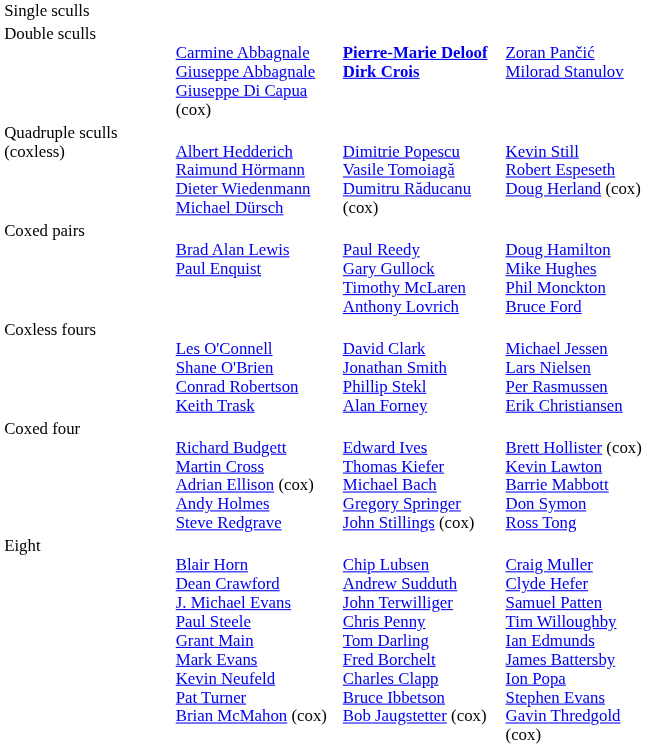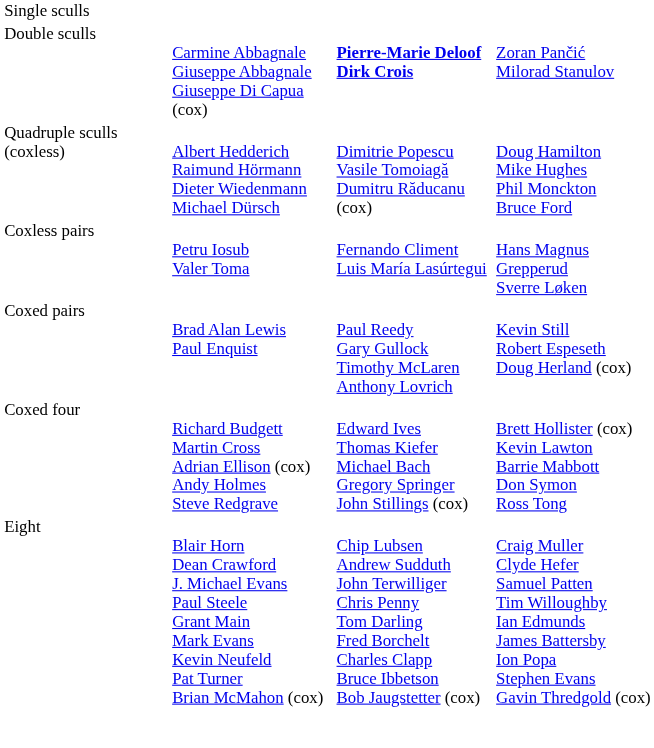Quadruple sculls (coxless) | column 4: Kevin Still Robert Espeseth Doug Herland (cox) -> Doug Hamilton Mike Hughes Phil Monckton Bruce Ford
+ row: Coxless pairs | Petru Iosub Valer Toma | Fernando Climent Luis María Lasúrtegui | Hans Magnus Grepperud Sverre Løken
Coxed pairs | column 4: Doug Hamilton Mike Hughes Phil Monckton Bruce Ford -> Kevin Still Robert Espeseth Doug Herland (cox)
- row: Coxless fours | Les O'Connell Shane O'Brien Conrad Robertson Keith Trask | David Clark Jonathan Smith Phillip Stekl Alan Forney | Michael Jessen Lars Nielsen Per Rasmussen Erik Christiansen
